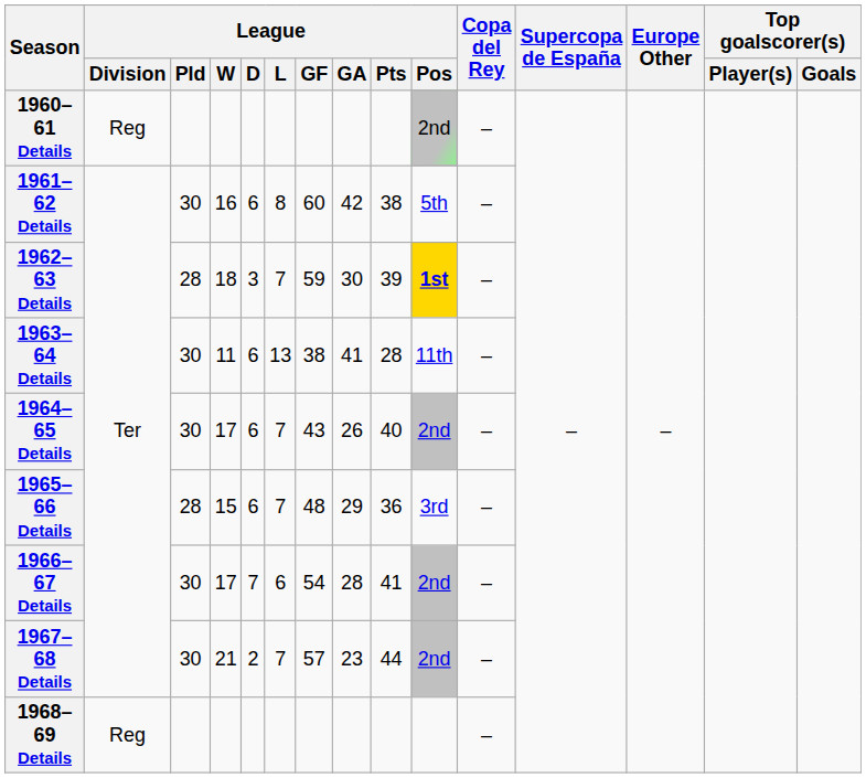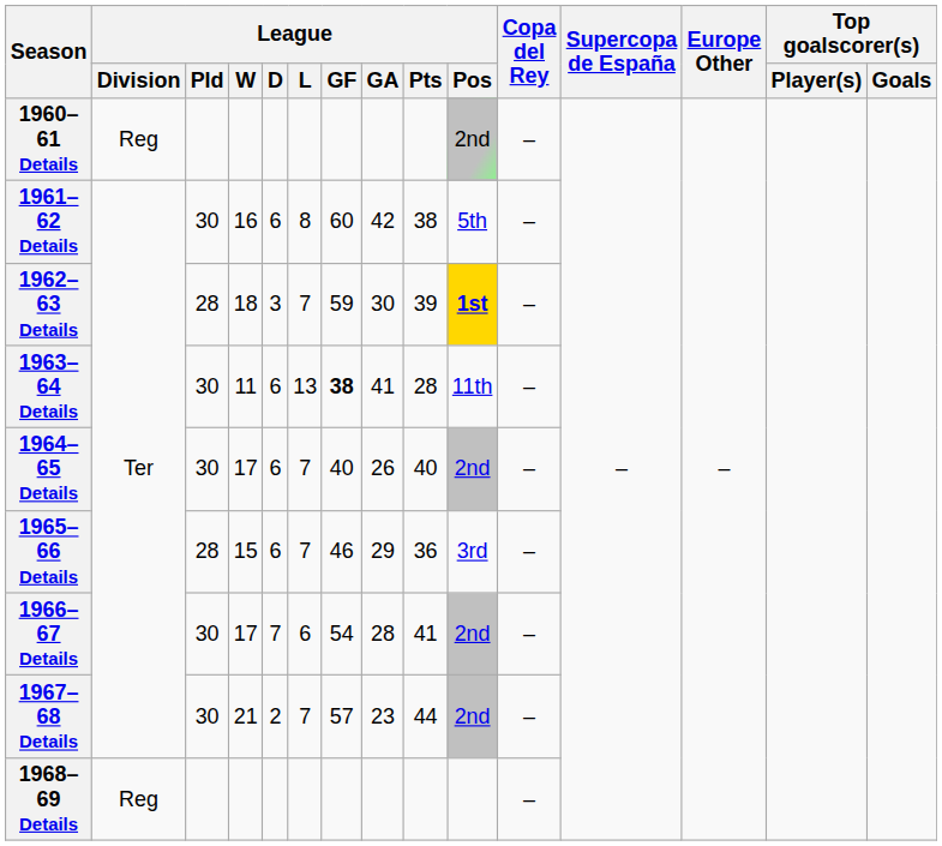1963–64 Details | League / GF: normal -> bold
1964–65 Details | League / GF: 43 -> 40
1965–66 Details | League / GF: 48 -> 46
